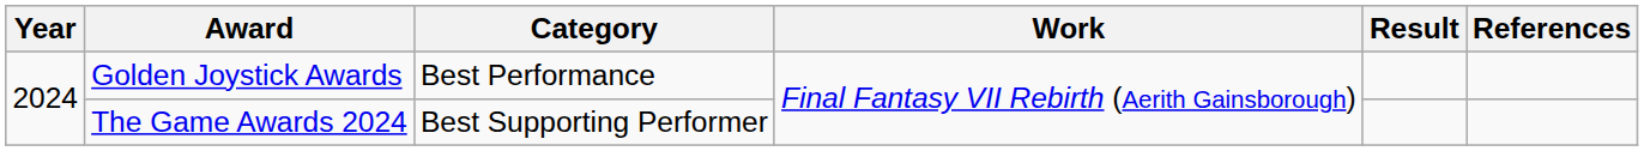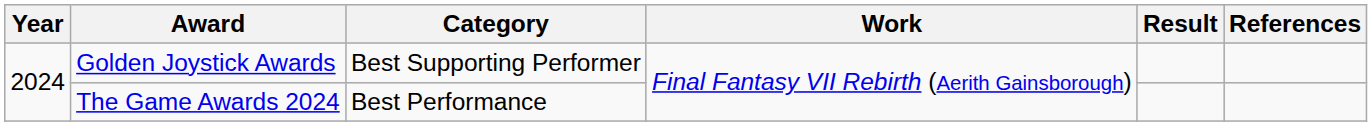Golden Joystick Awards | Category: Best Performance -> Best Supporting Performer
The Game Awards 2024 | Category: Best Supporting Performer -> Best Performance
